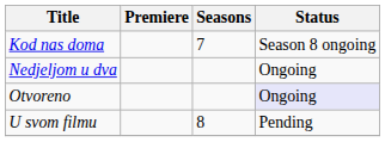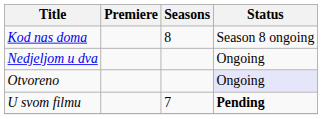Kod nas doma | Seasons: 7 -> 8
U svom filmu | Seasons: 8 -> 7
U svom filmu | Status: normal -> bold
